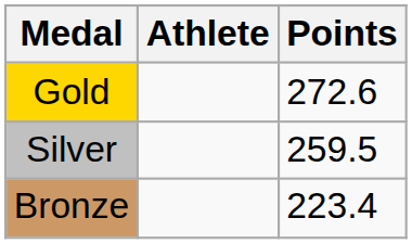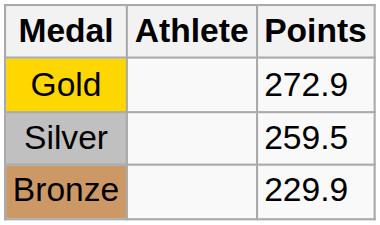Gold | Points: 272.6 -> 272.9
Bronze | Points: 223.4 -> 229.9
